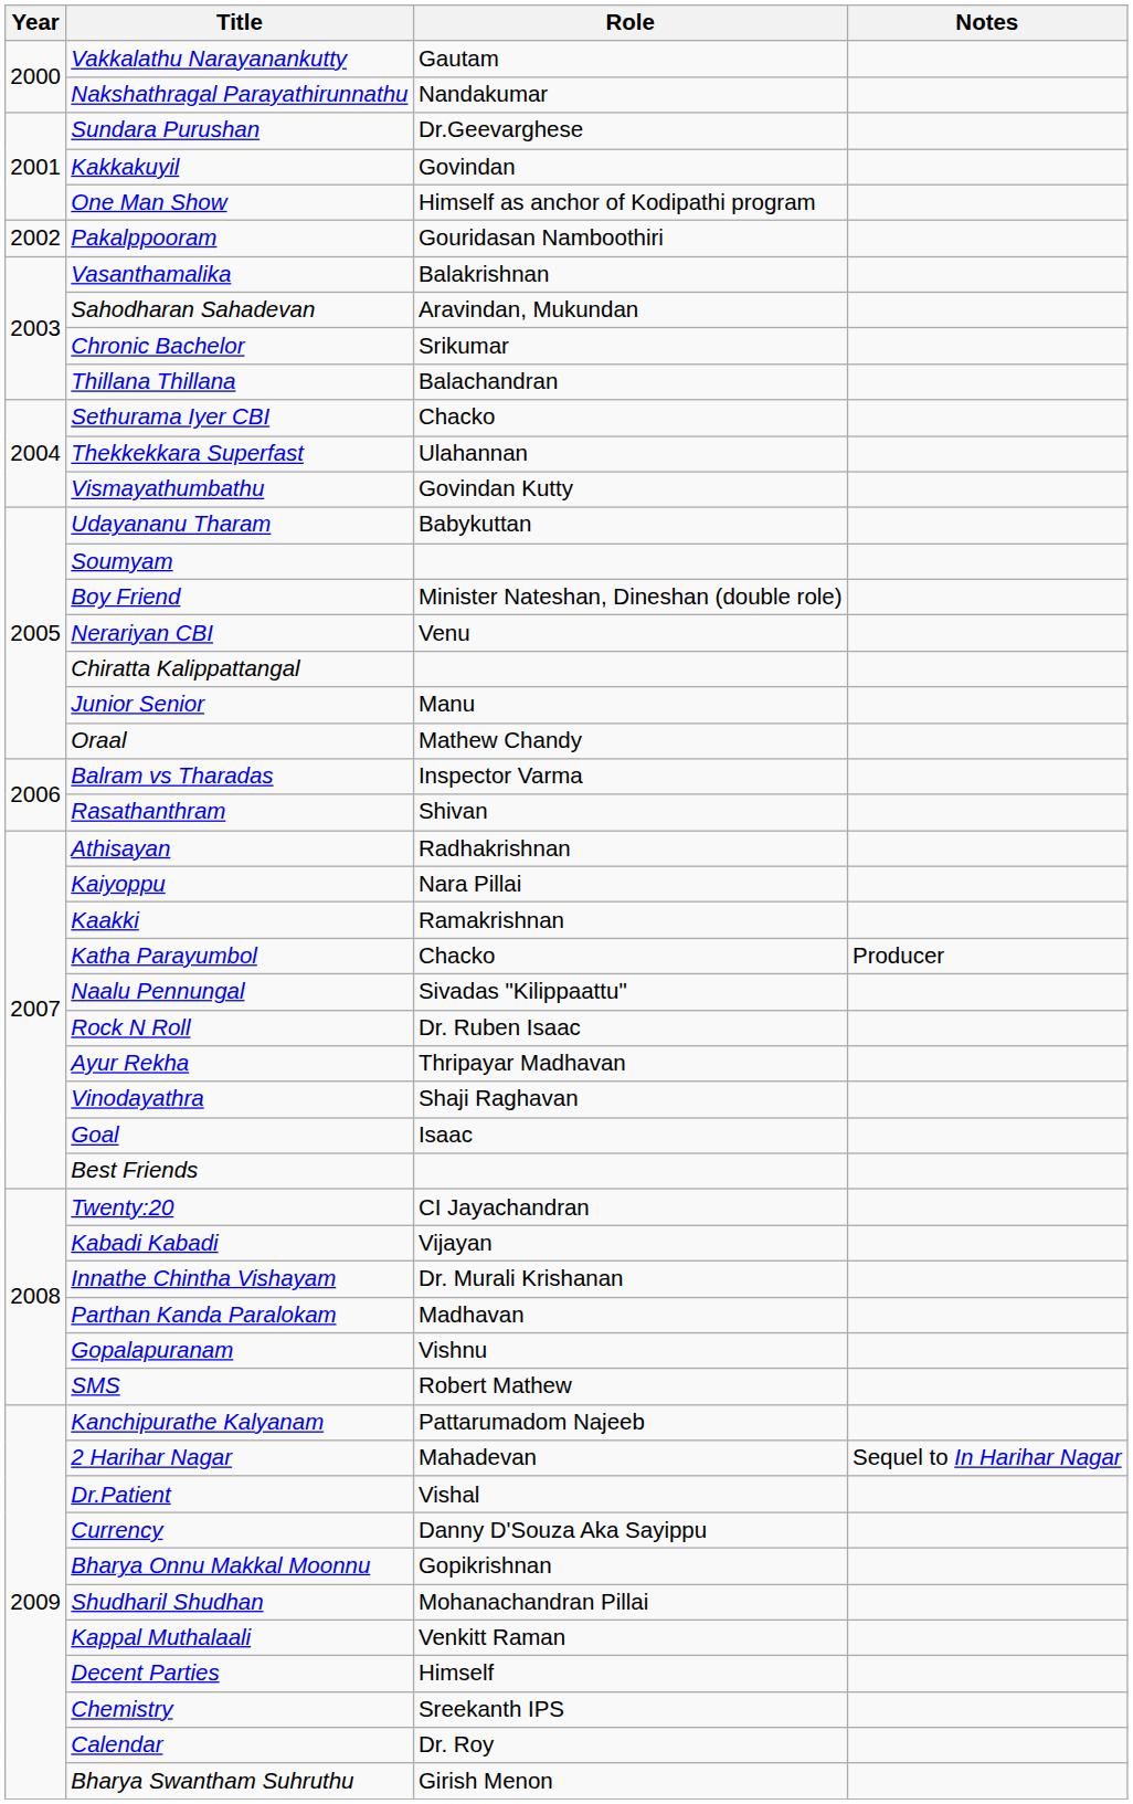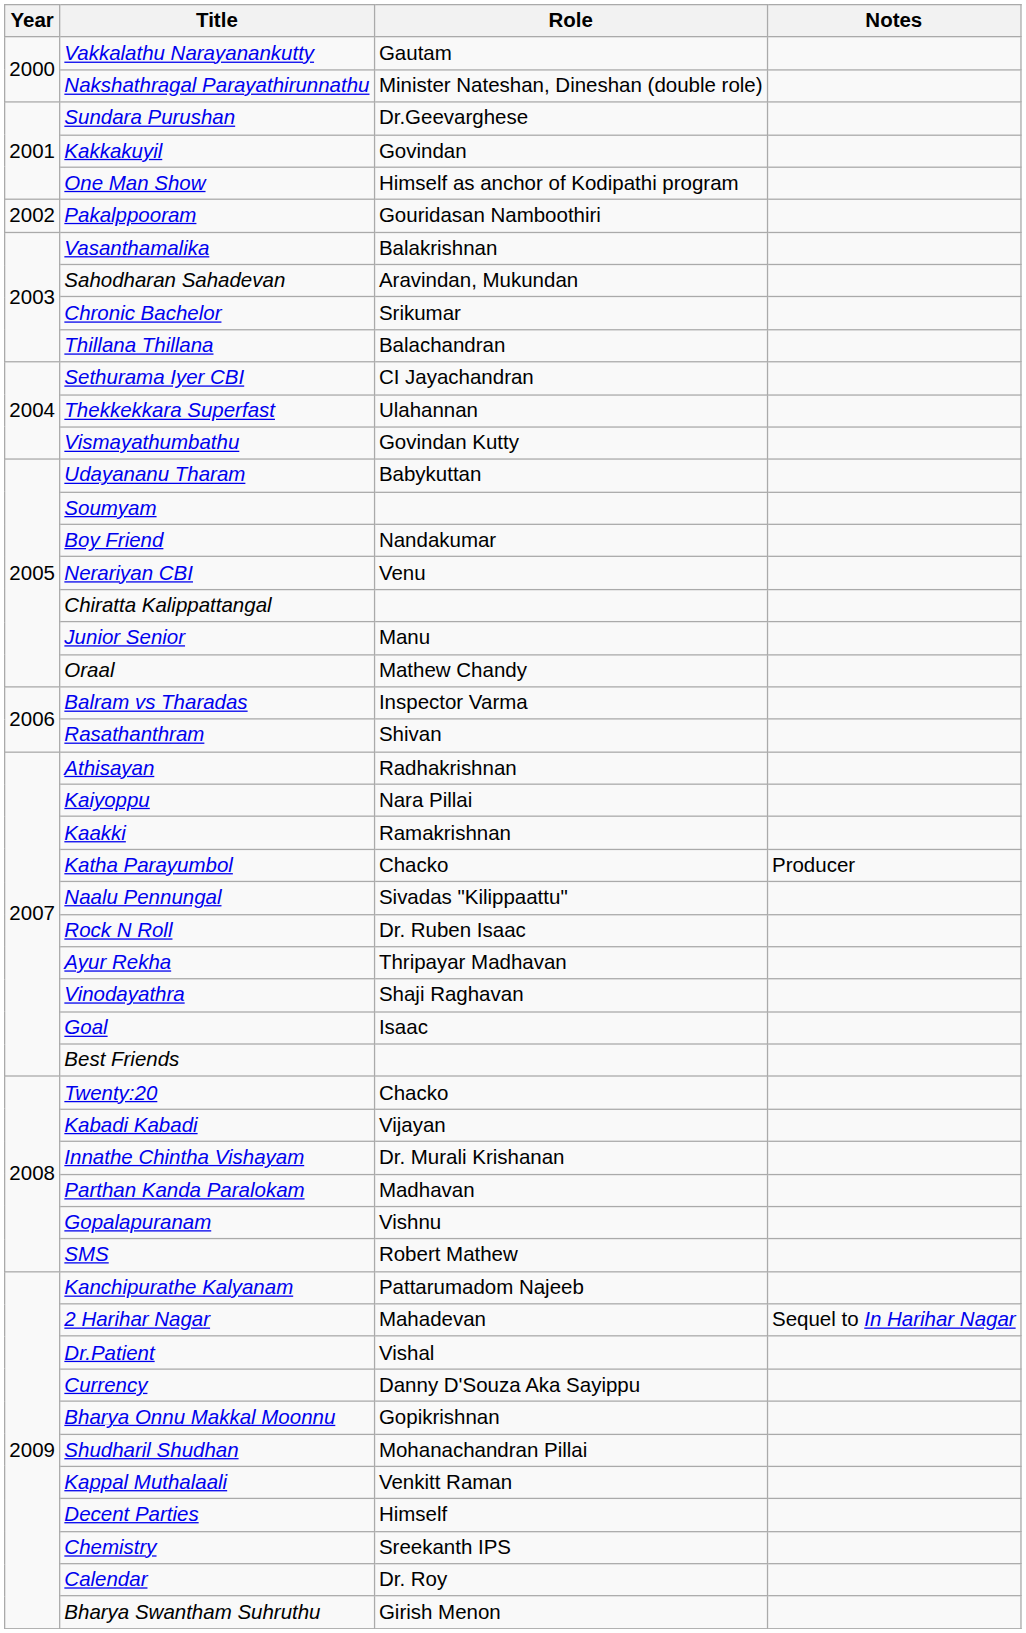Nakshathragal Parayathirunnathu | Role: Nandakumar -> Minister Nateshan, Dineshan (double role)
Sethurama Iyer CBI | Role: Chacko -> CI Jayachandran
Boy Friend | Role: Minister Nateshan, Dineshan (double role) -> Nandakumar
Twenty:20 | Role: CI Jayachandran -> Chacko
